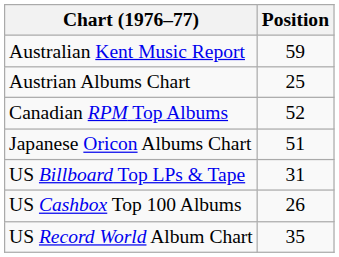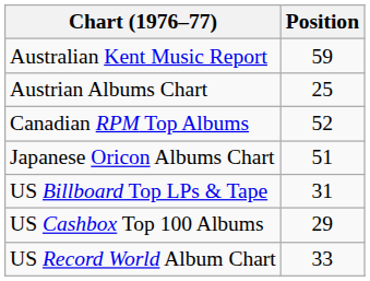US Cashbox Top 100 Albums | Position: 26 -> 29
US Record World Album Chart | Position: 35 -> 33
